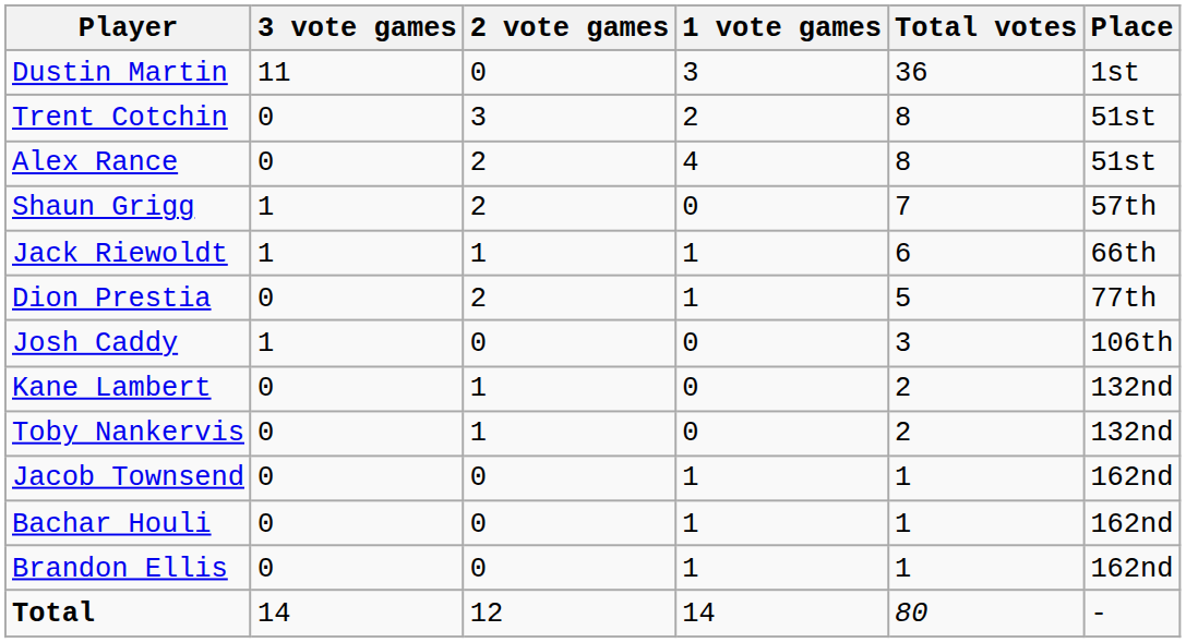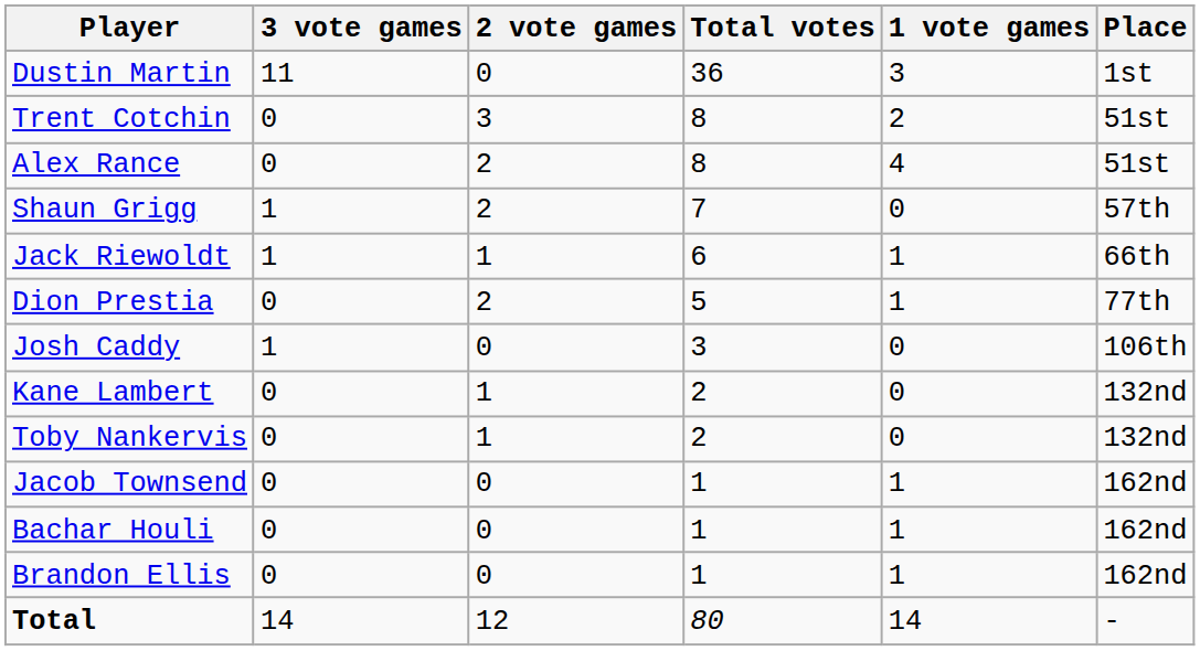columns swapped: 1 vote games <-> Total votes
